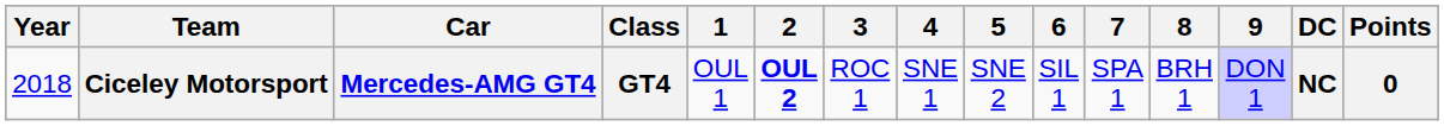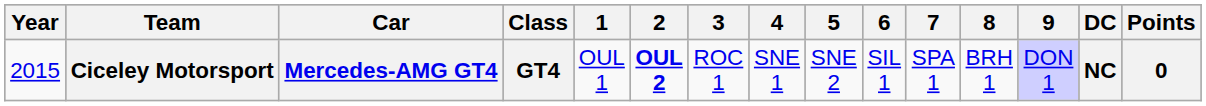Ciceley Motorsport | Year: 2018 -> 2015
